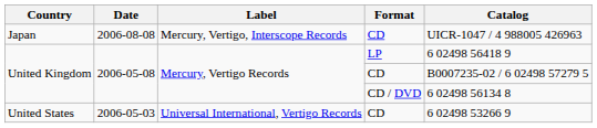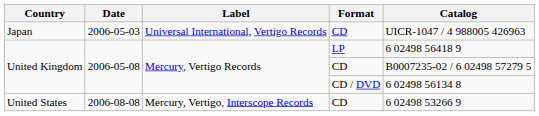Japan | Date: 2006-08-08 -> 2006-05-03
Japan | Label: Mercury, Vertigo, Interscope Records -> Universal International, Vertigo Records
United States | Date: 2006-05-03 -> 2006-08-08
United States | Label: Universal International, Vertigo Records -> Mercury, Vertigo, Interscope Records
